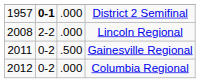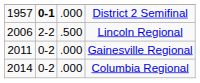Lincoln Regional | column 1: 2008 -> 2006
Lincoln Regional | column 3: .000 -> .500
Gainesville Regional | column 3: .500 -> .000
Columbia Regional | column 1: 2012 -> 2014
